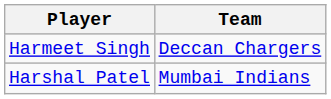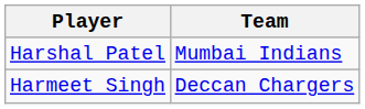rows swapped: Harmeet Singh <-> Harshal Patel
